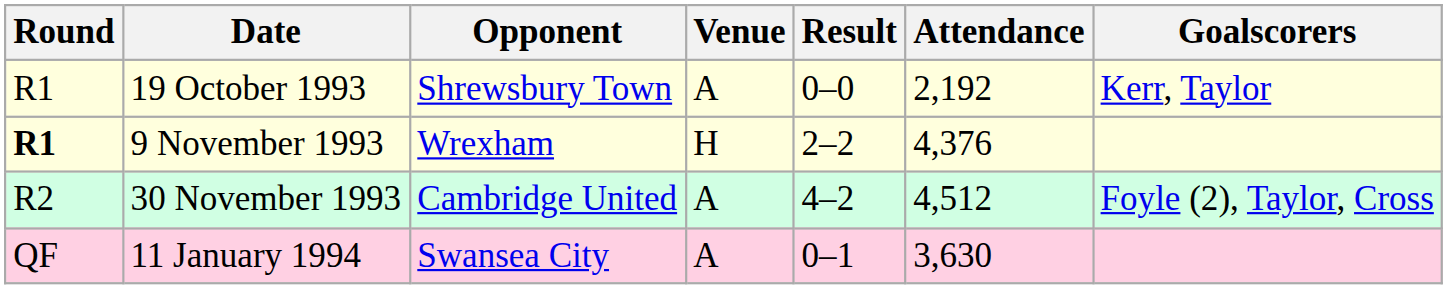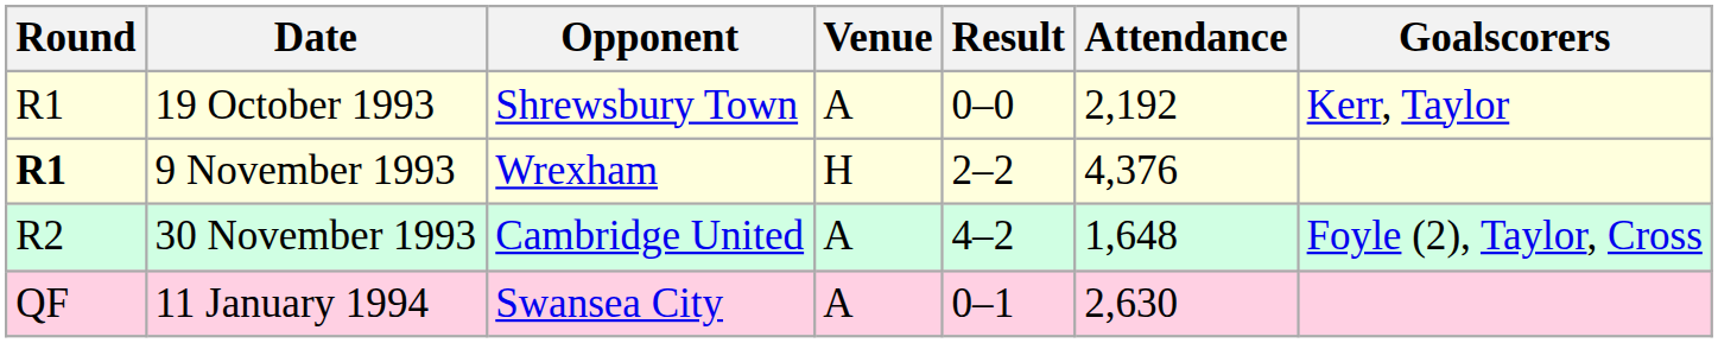30 November 1993 | Attendance: 4,512 -> 1,648
11 January 1994 | Attendance: 3,630 -> 2,630
